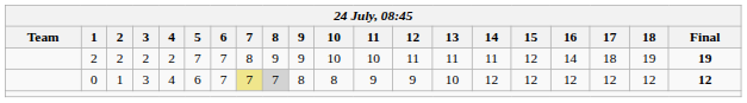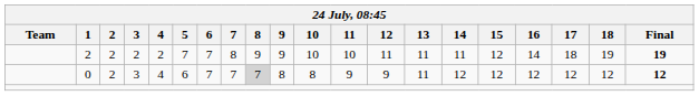0 | 2: 1 -> 2
0 | 7: khaki background -> no background
0 | 13: 10 -> 11
